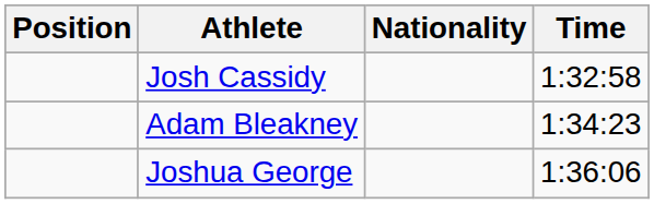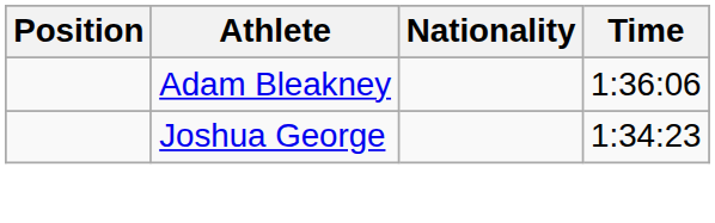- row: Josh Cassidy | 1:32:58
Adam Bleakney | Time: 1:34:23 -> 1:36:06
Joshua George | Time: 1:36:06 -> 1:34:23
